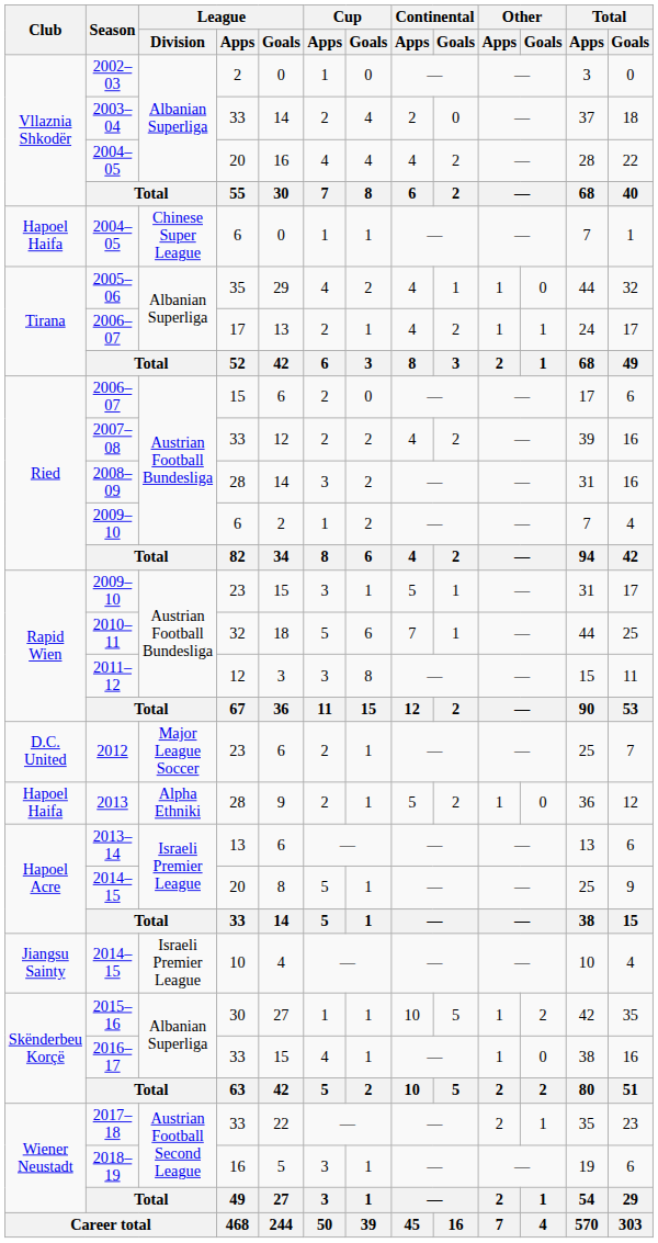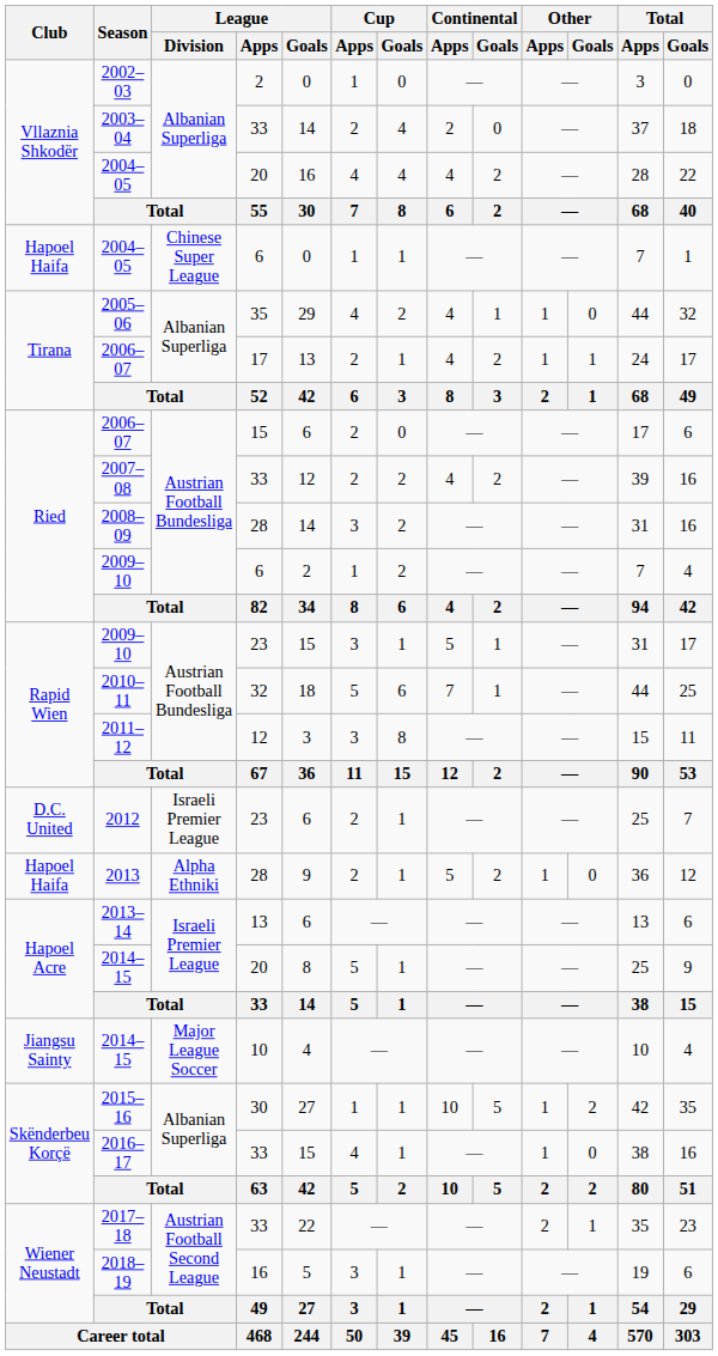2012 | League / Division: Major League Soccer -> Israeli Premier League
2014–15 / 10 | League / Division: Israeli Premier League -> Major League Soccer
